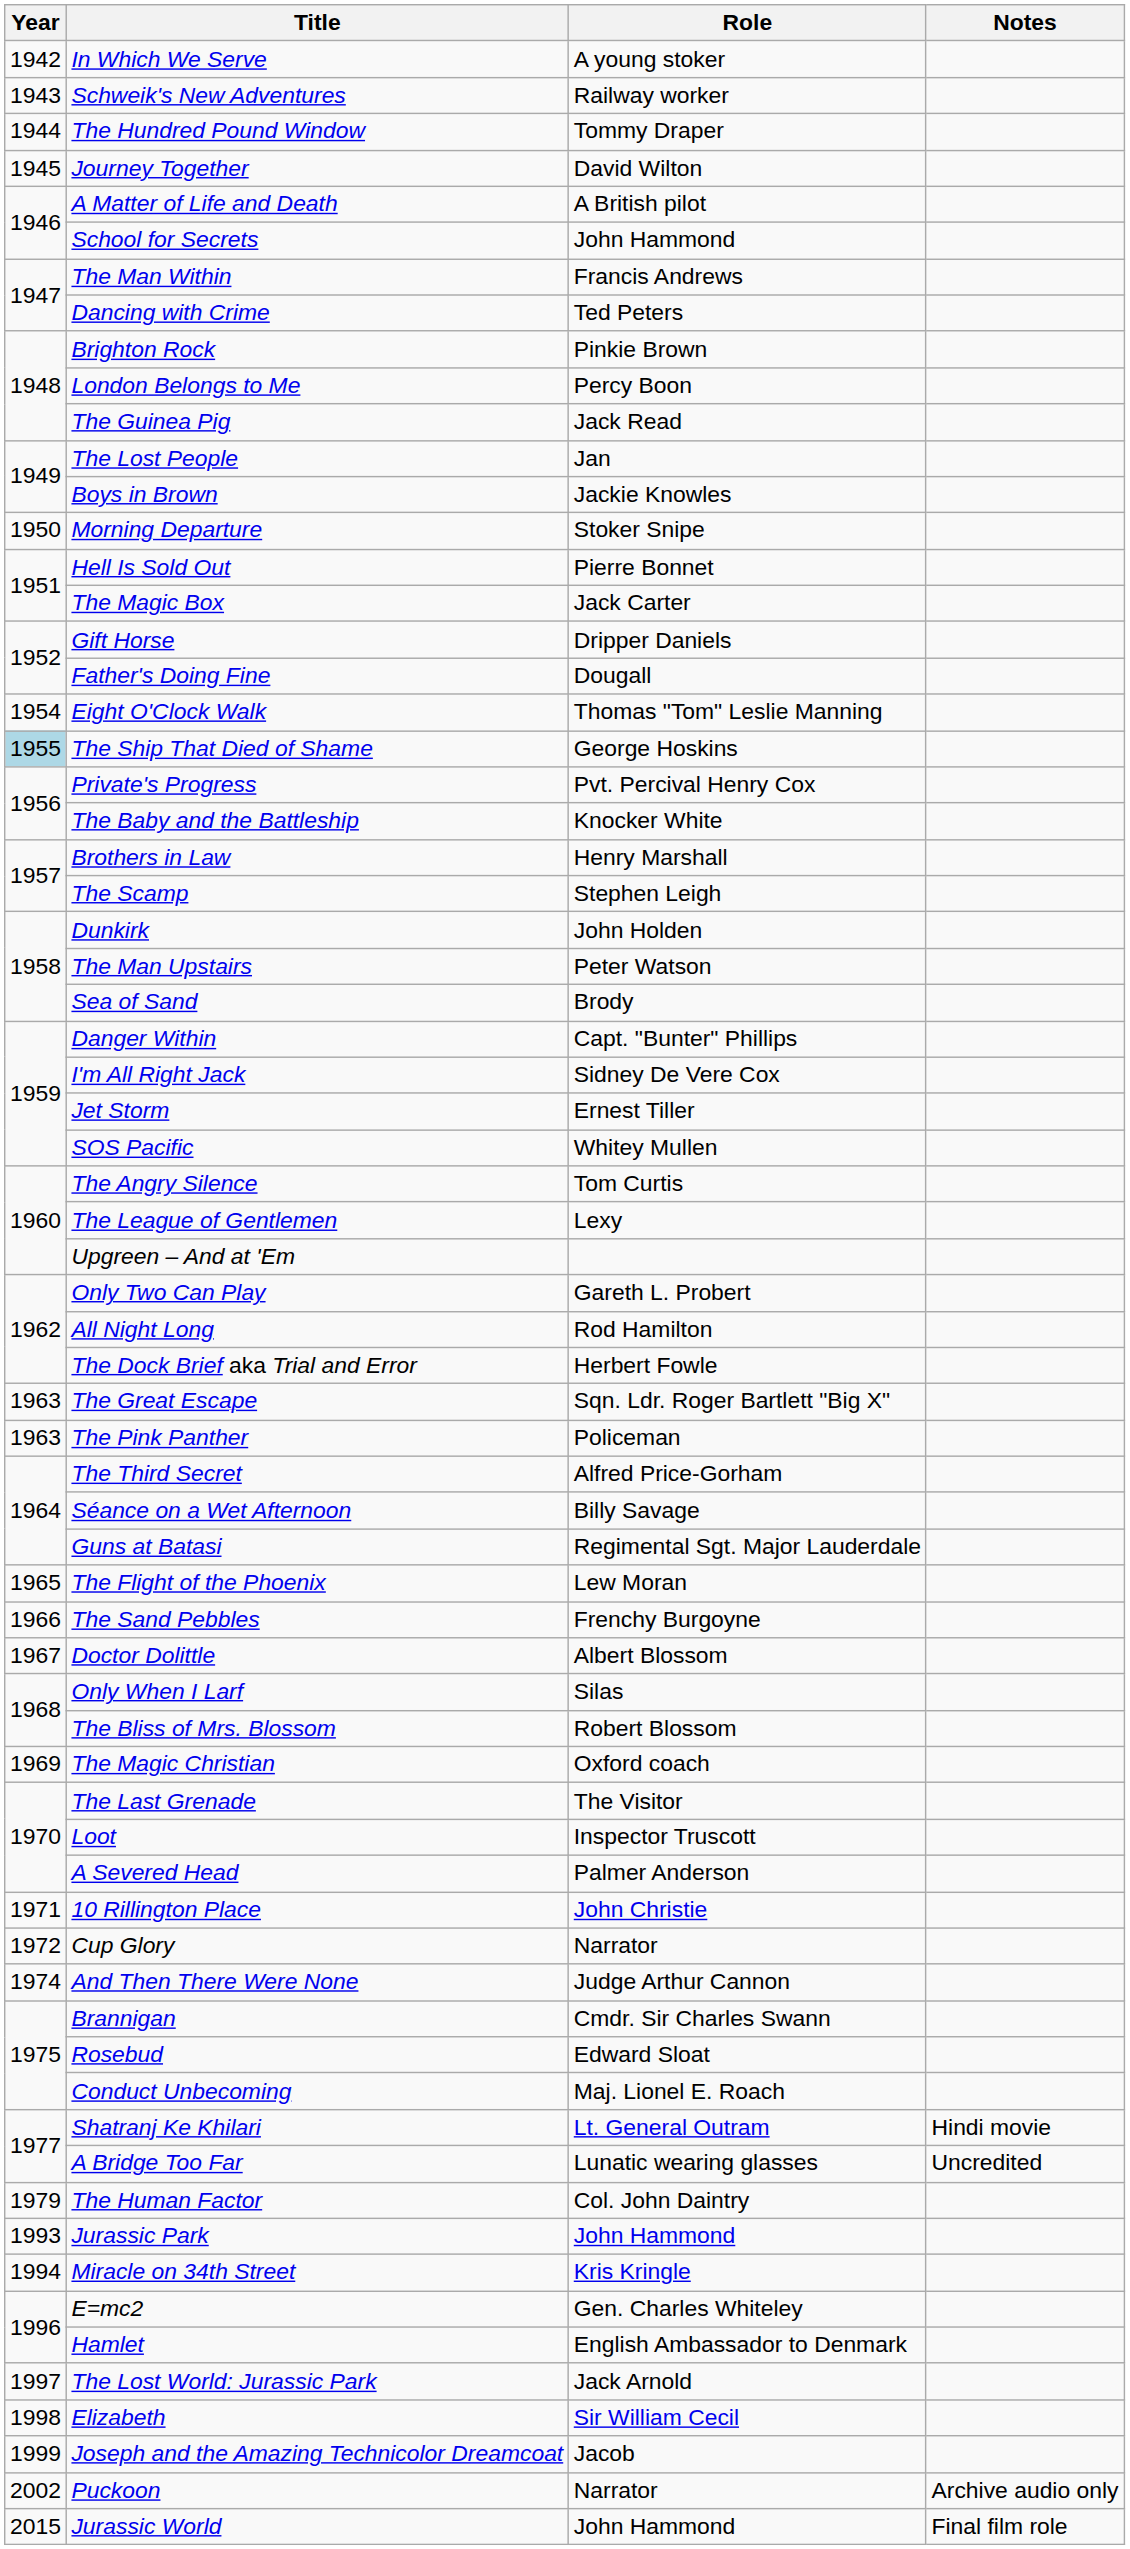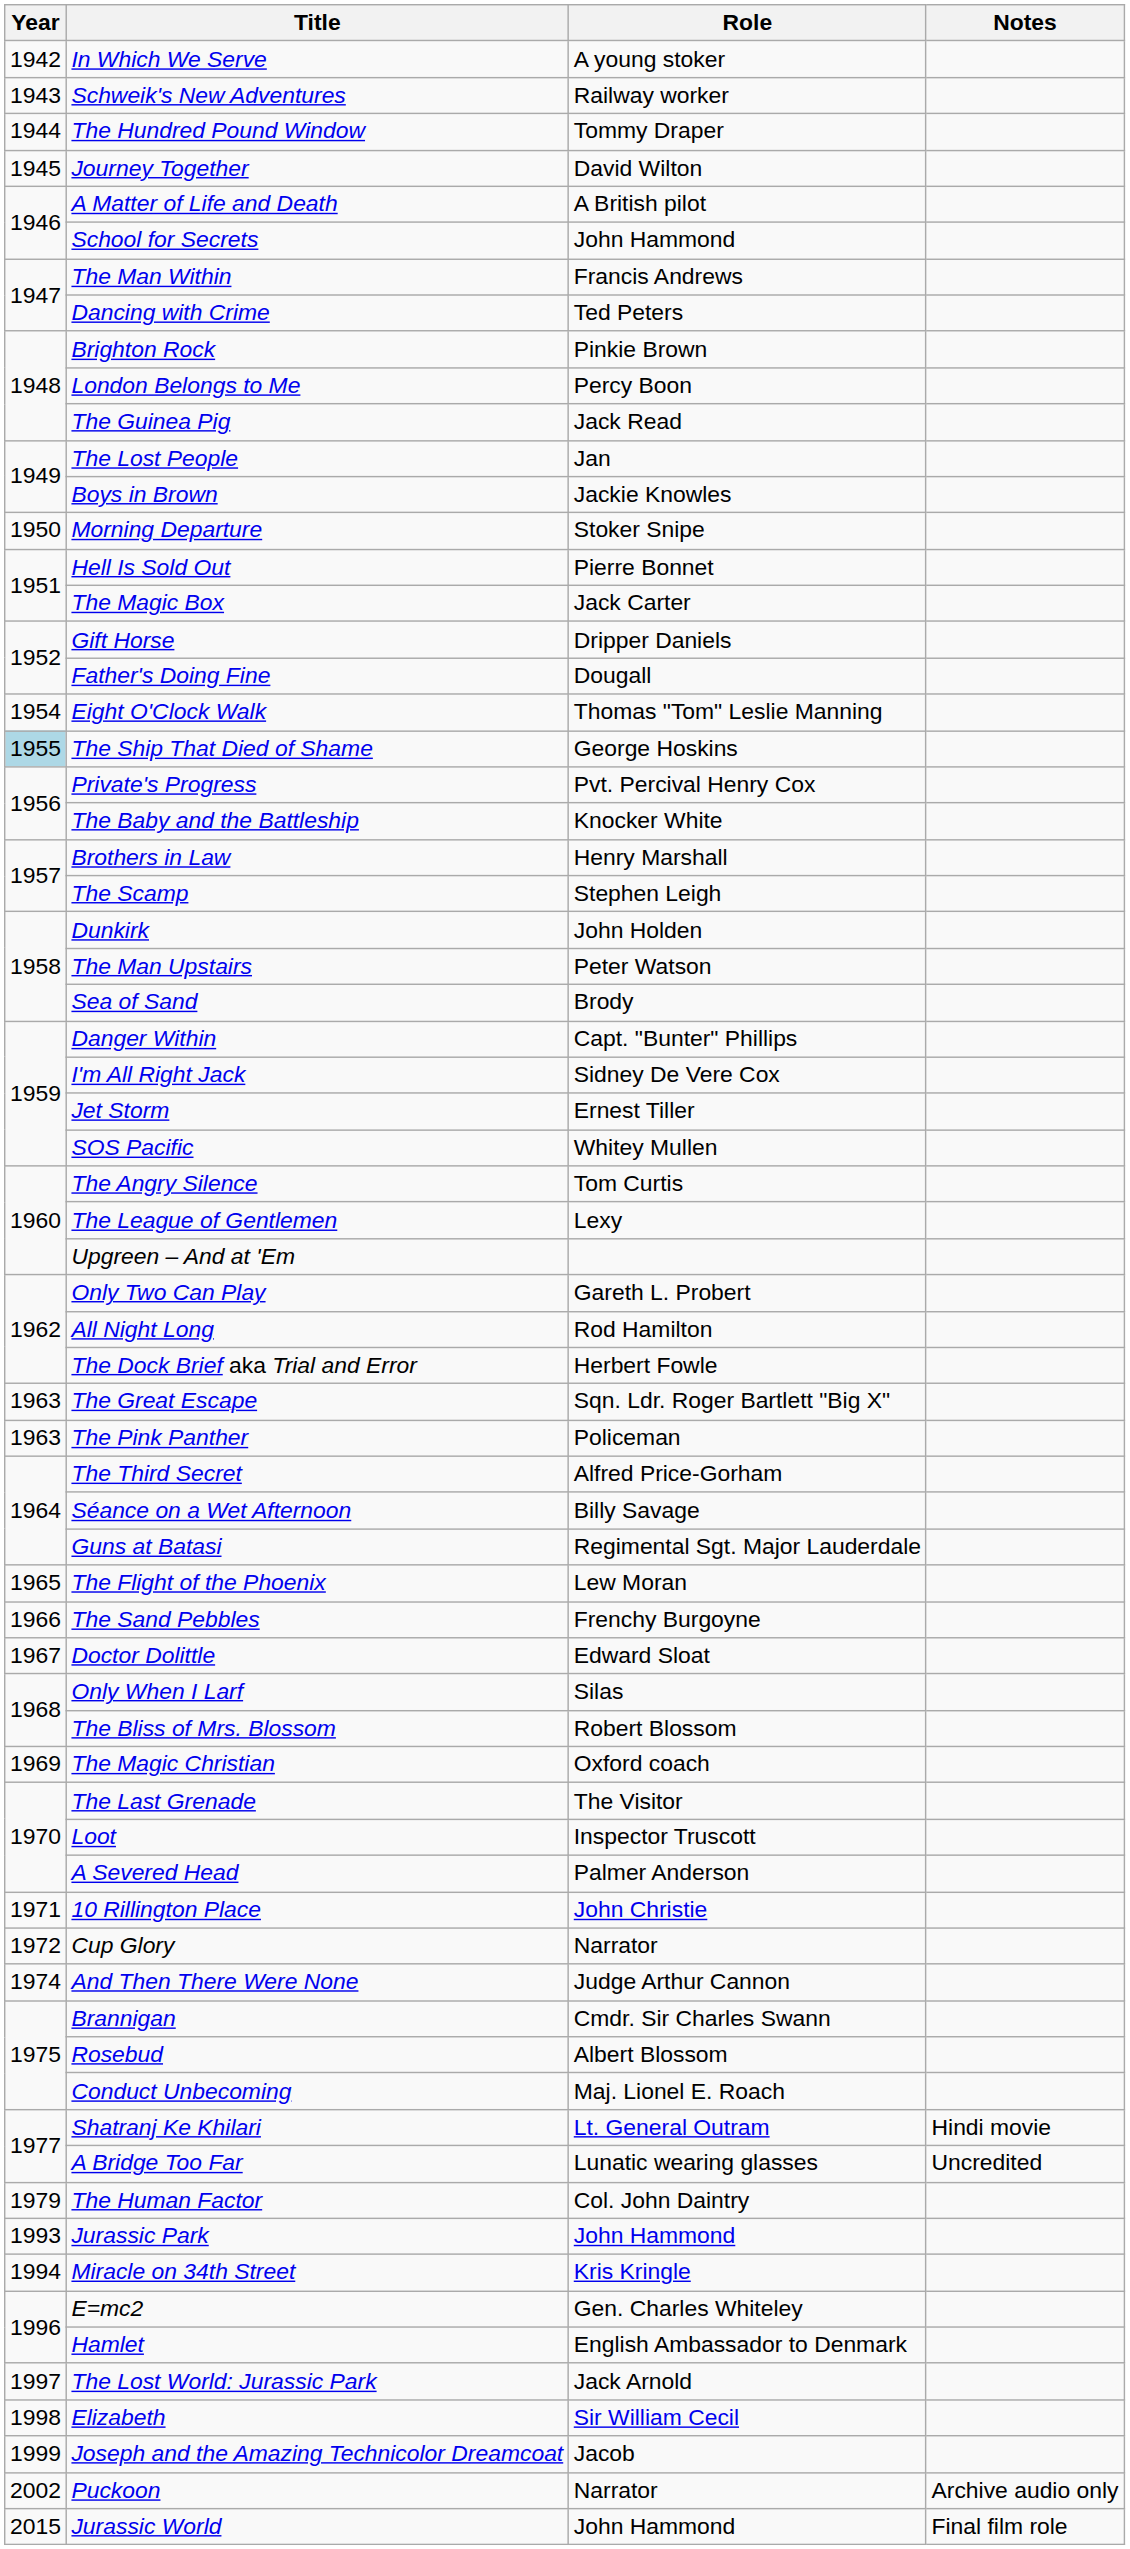Doctor Dolittle | Role: Albert Blossom -> Edward Sloat
Rosebud | Role: Edward Sloat -> Albert Blossom
